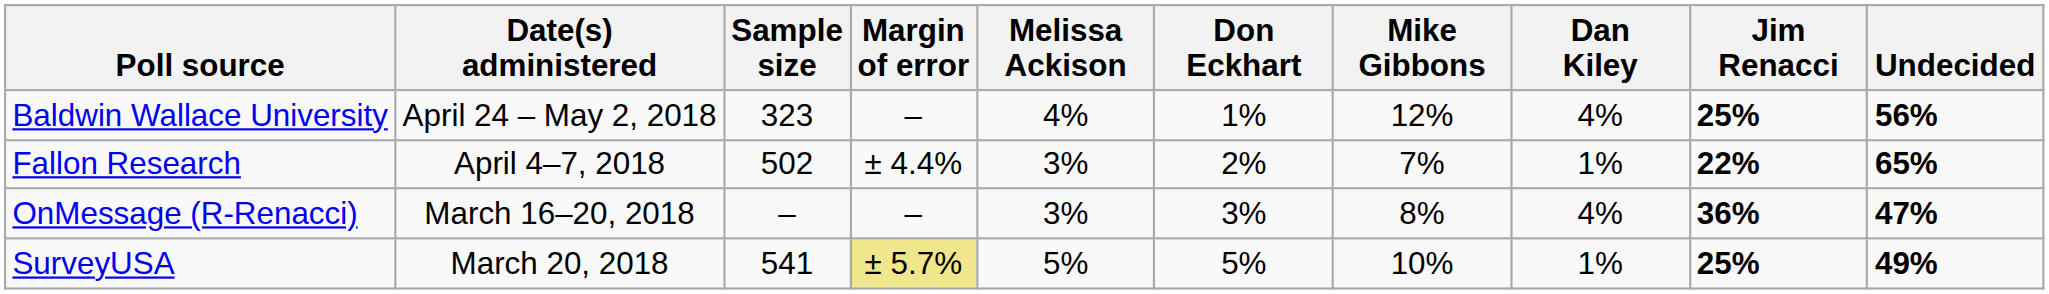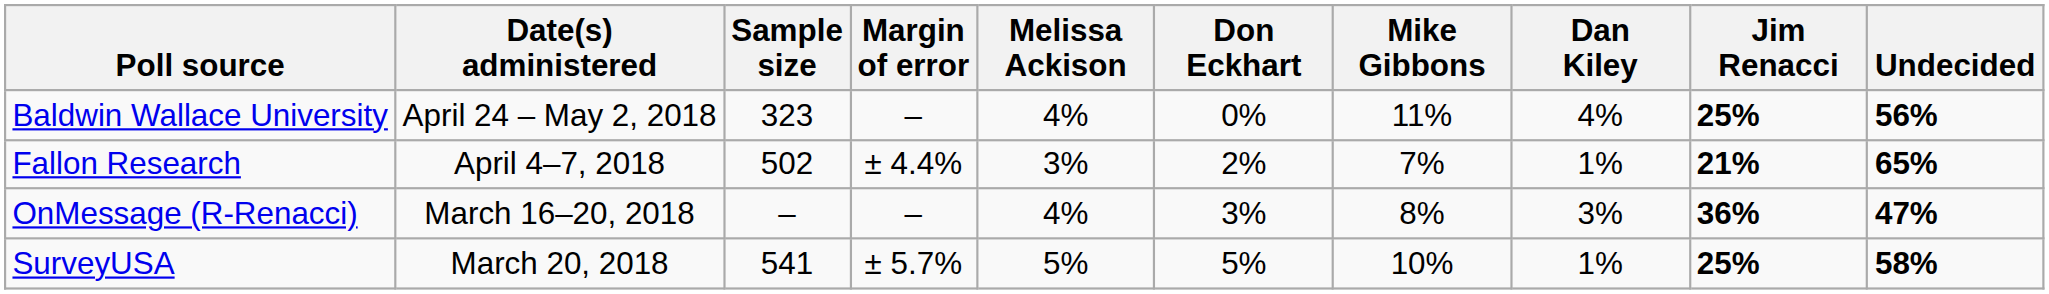Baldwin Wallace University | Don Eckhart: 1% -> 0%
Baldwin Wallace University | Mike Gibbons: 12% -> 11%
Fallon Research | Jim Renacci: 22% -> 21%
OnMessage (R-Renacci) | Melissa Ackison: 3% -> 4%
OnMessage (R-Renacci) | Dan Kiley: 4% -> 3%
SurveyUSA | Margin of error: khaki background -> no background
SurveyUSA | Undecided: 49% -> 58%
